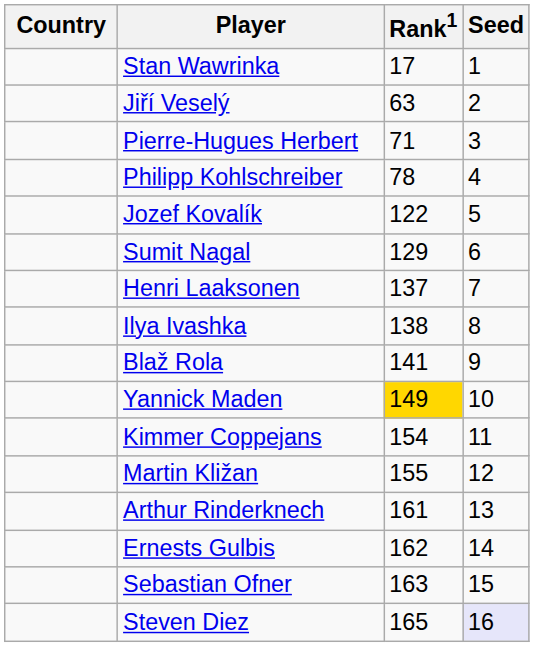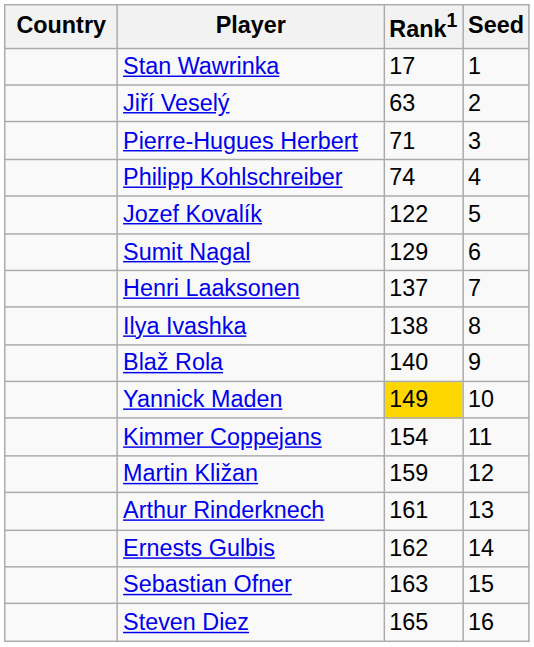Philipp Kohlschreiber | Rank1: 78 -> 74
Blaž Rola | Rank1: 141 -> 140
Martin Kližan | Rank1: 155 -> 159
Steven Diez | Seed: lavender background -> no background
